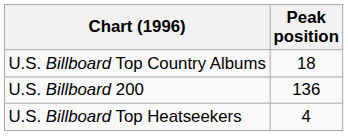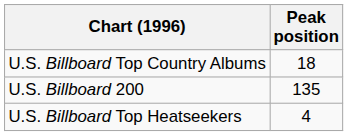U.S. Billboard 200 | Peak position: 136 -> 135
